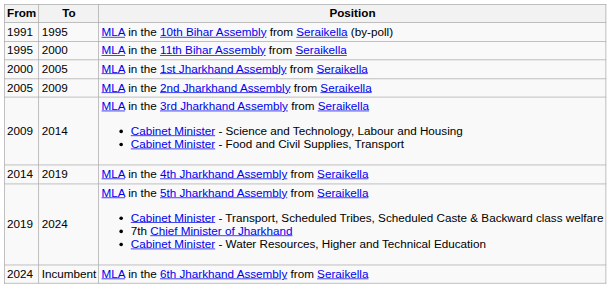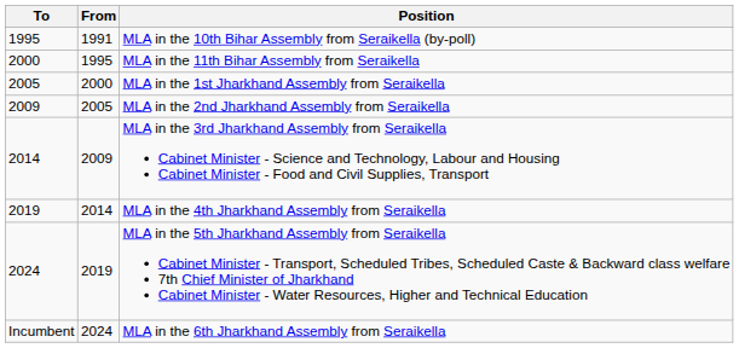columns swapped: From <-> To
